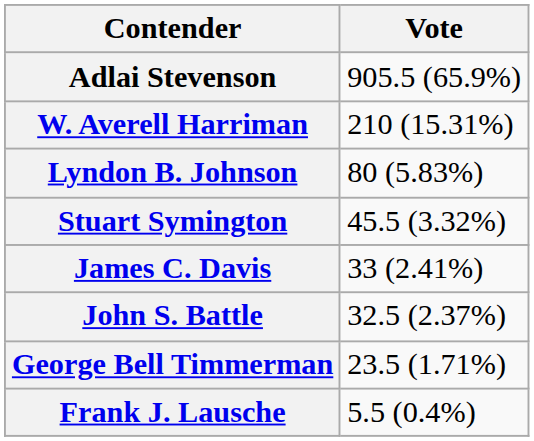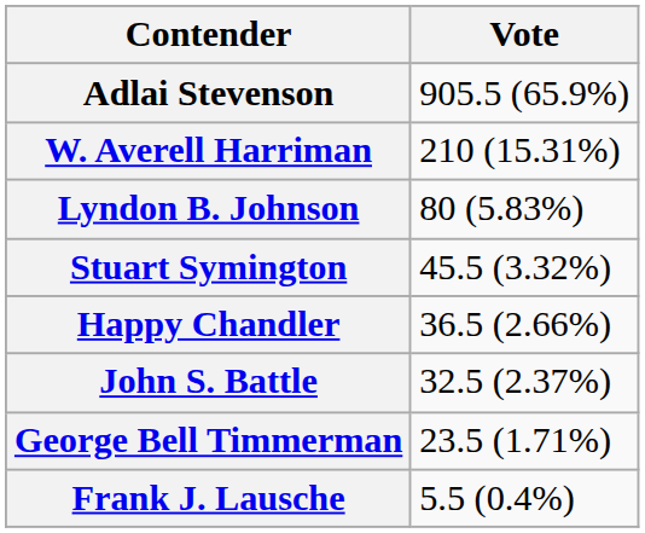+ row: Happy Chandler | 36.5 (2.66%)
- row: James C. Davis | 33 (2.41%)
